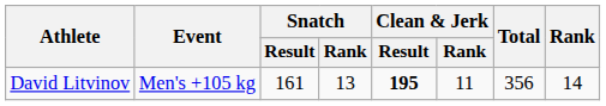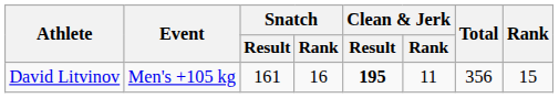David Litvinov | Snatch / Rank: 13 -> 16
David Litvinov | Rank: 14 -> 15
